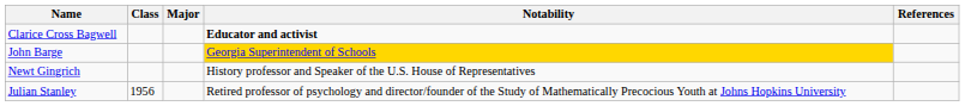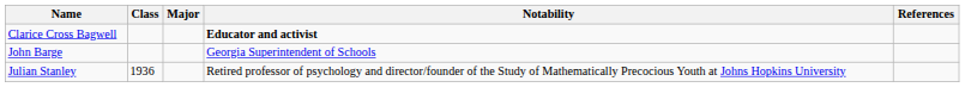John Barge | Notability: gold background -> no background
- row: Newt Gingrich | History professor and Speaker of the U.S. House of Representatives
Julian Stanley | Class: 1956 -> 1936
